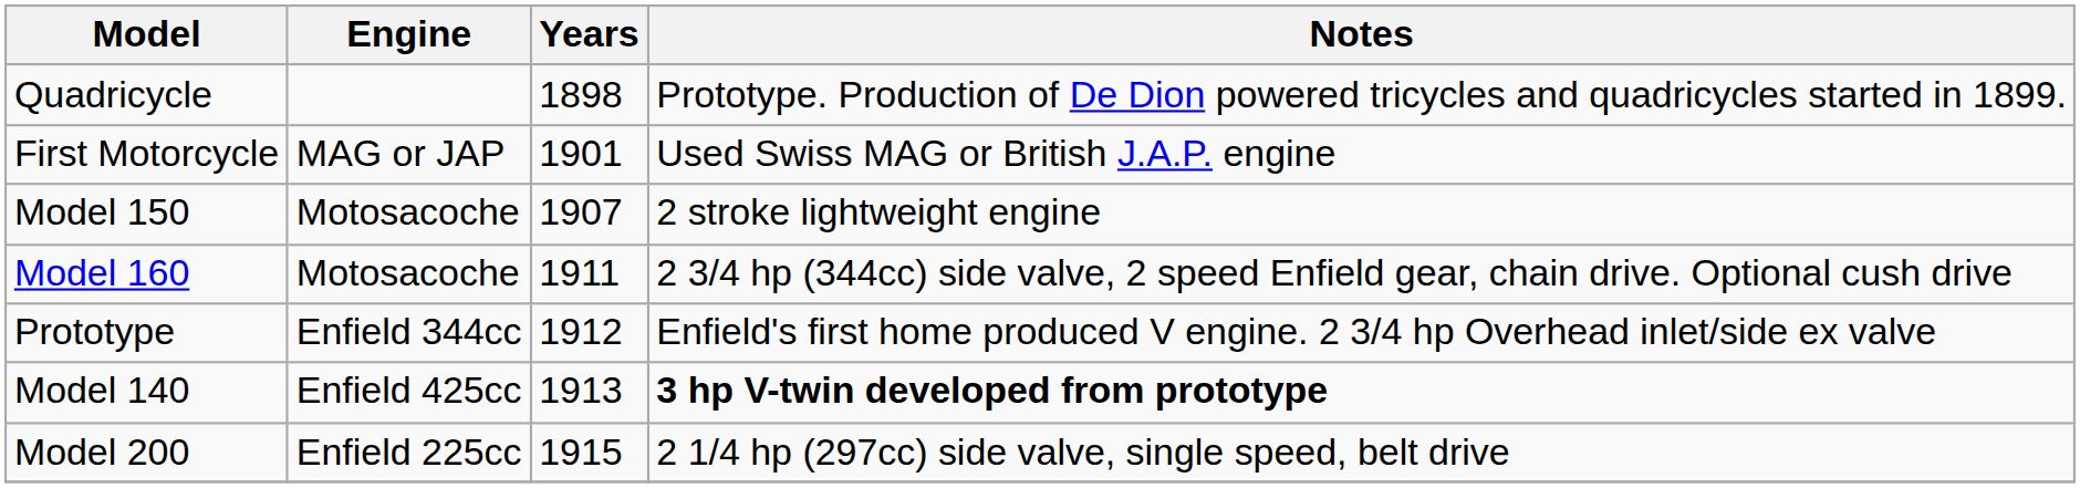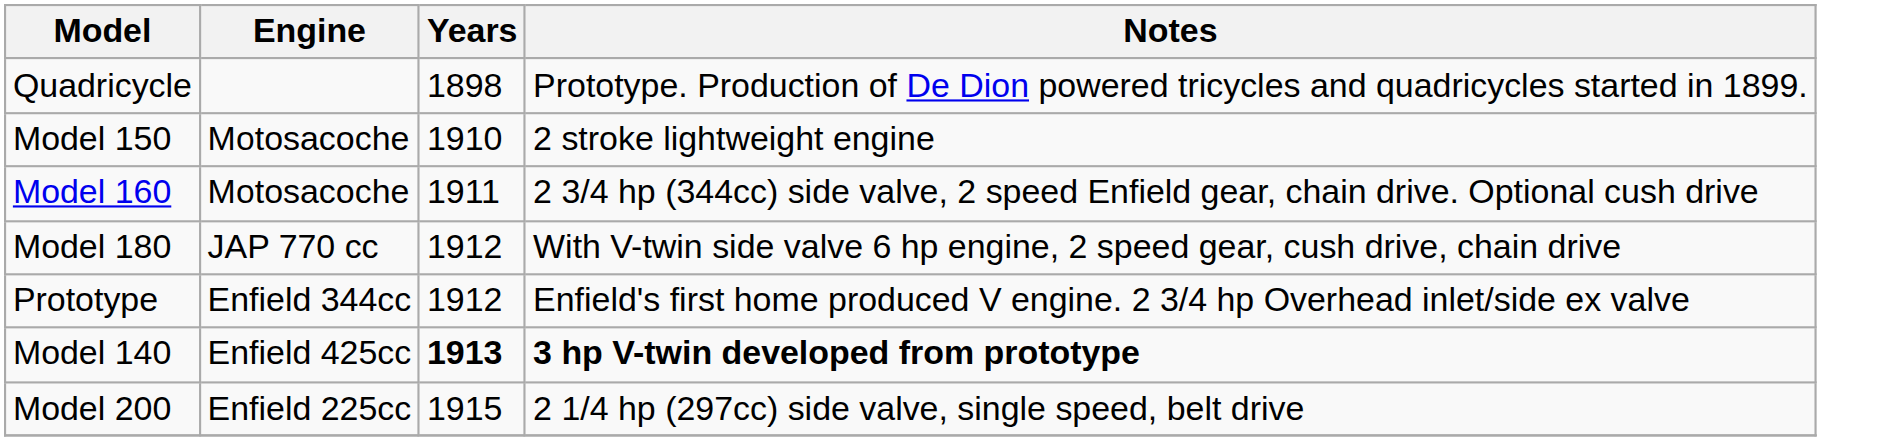- row: First Motorcycle | MAG or JAP | 1901 | Used Swiss MAG or British J.A.P. engine
Model 150 | Years: 1907 -> 1910
+ row: Model 180 | JAP 770 cc | 1912 | With V-twin side valve 6 hp engine, 2 speed gear, cush drive, chain drive
Model 140 | Years: normal -> bold
